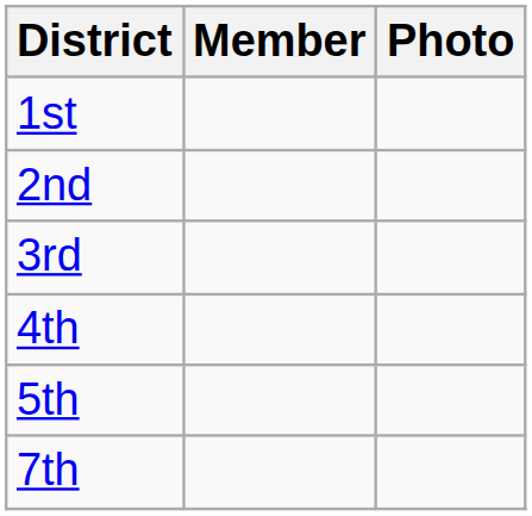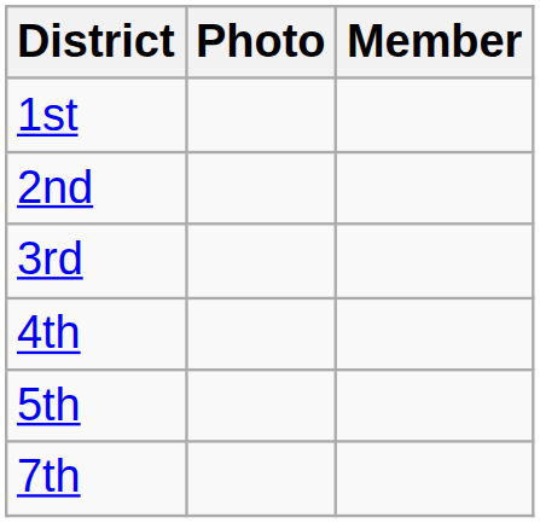columns swapped: Member <-> Photo
